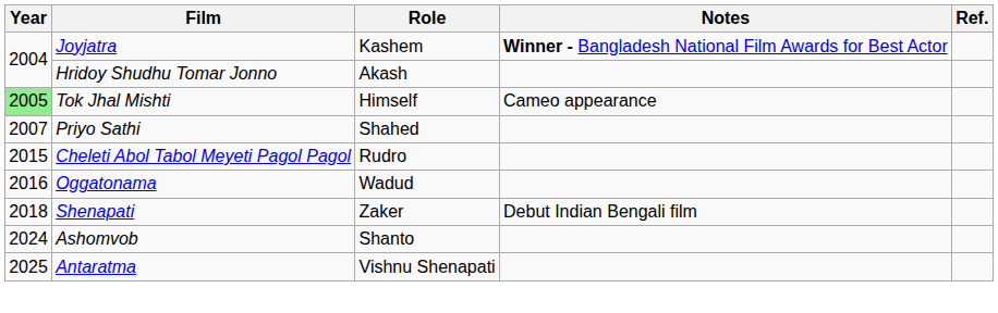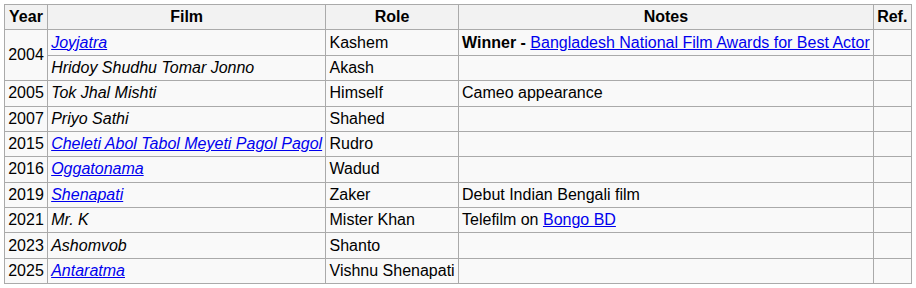Tok Jhal Mishti | Year: lightgreen background -> no background
Shenapati | Year: 2018 -> 2019
+ row: 2021 | Mr. K | Mister Khan | Telefilm on Bongo BD
Ashomvob | Year: 2024 -> 2023
